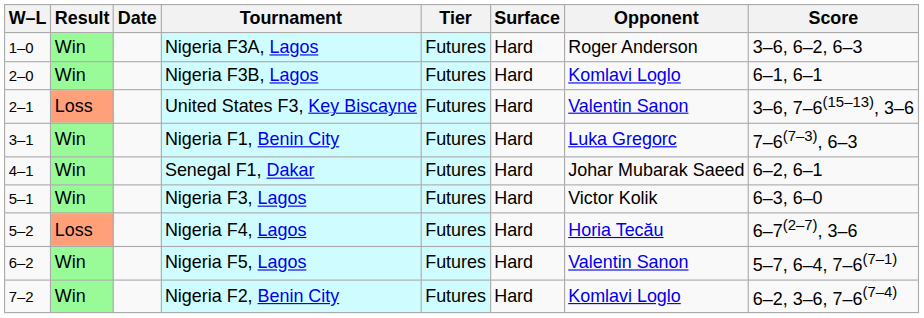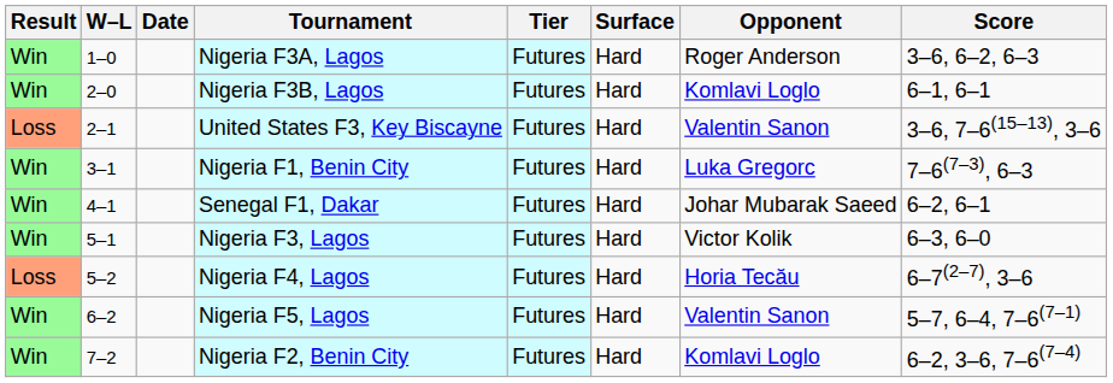columns swapped: Result <-> W–L
